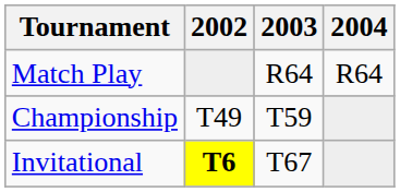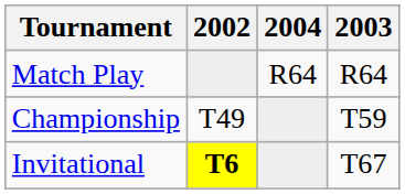columns swapped: 2003 <-> 2004
